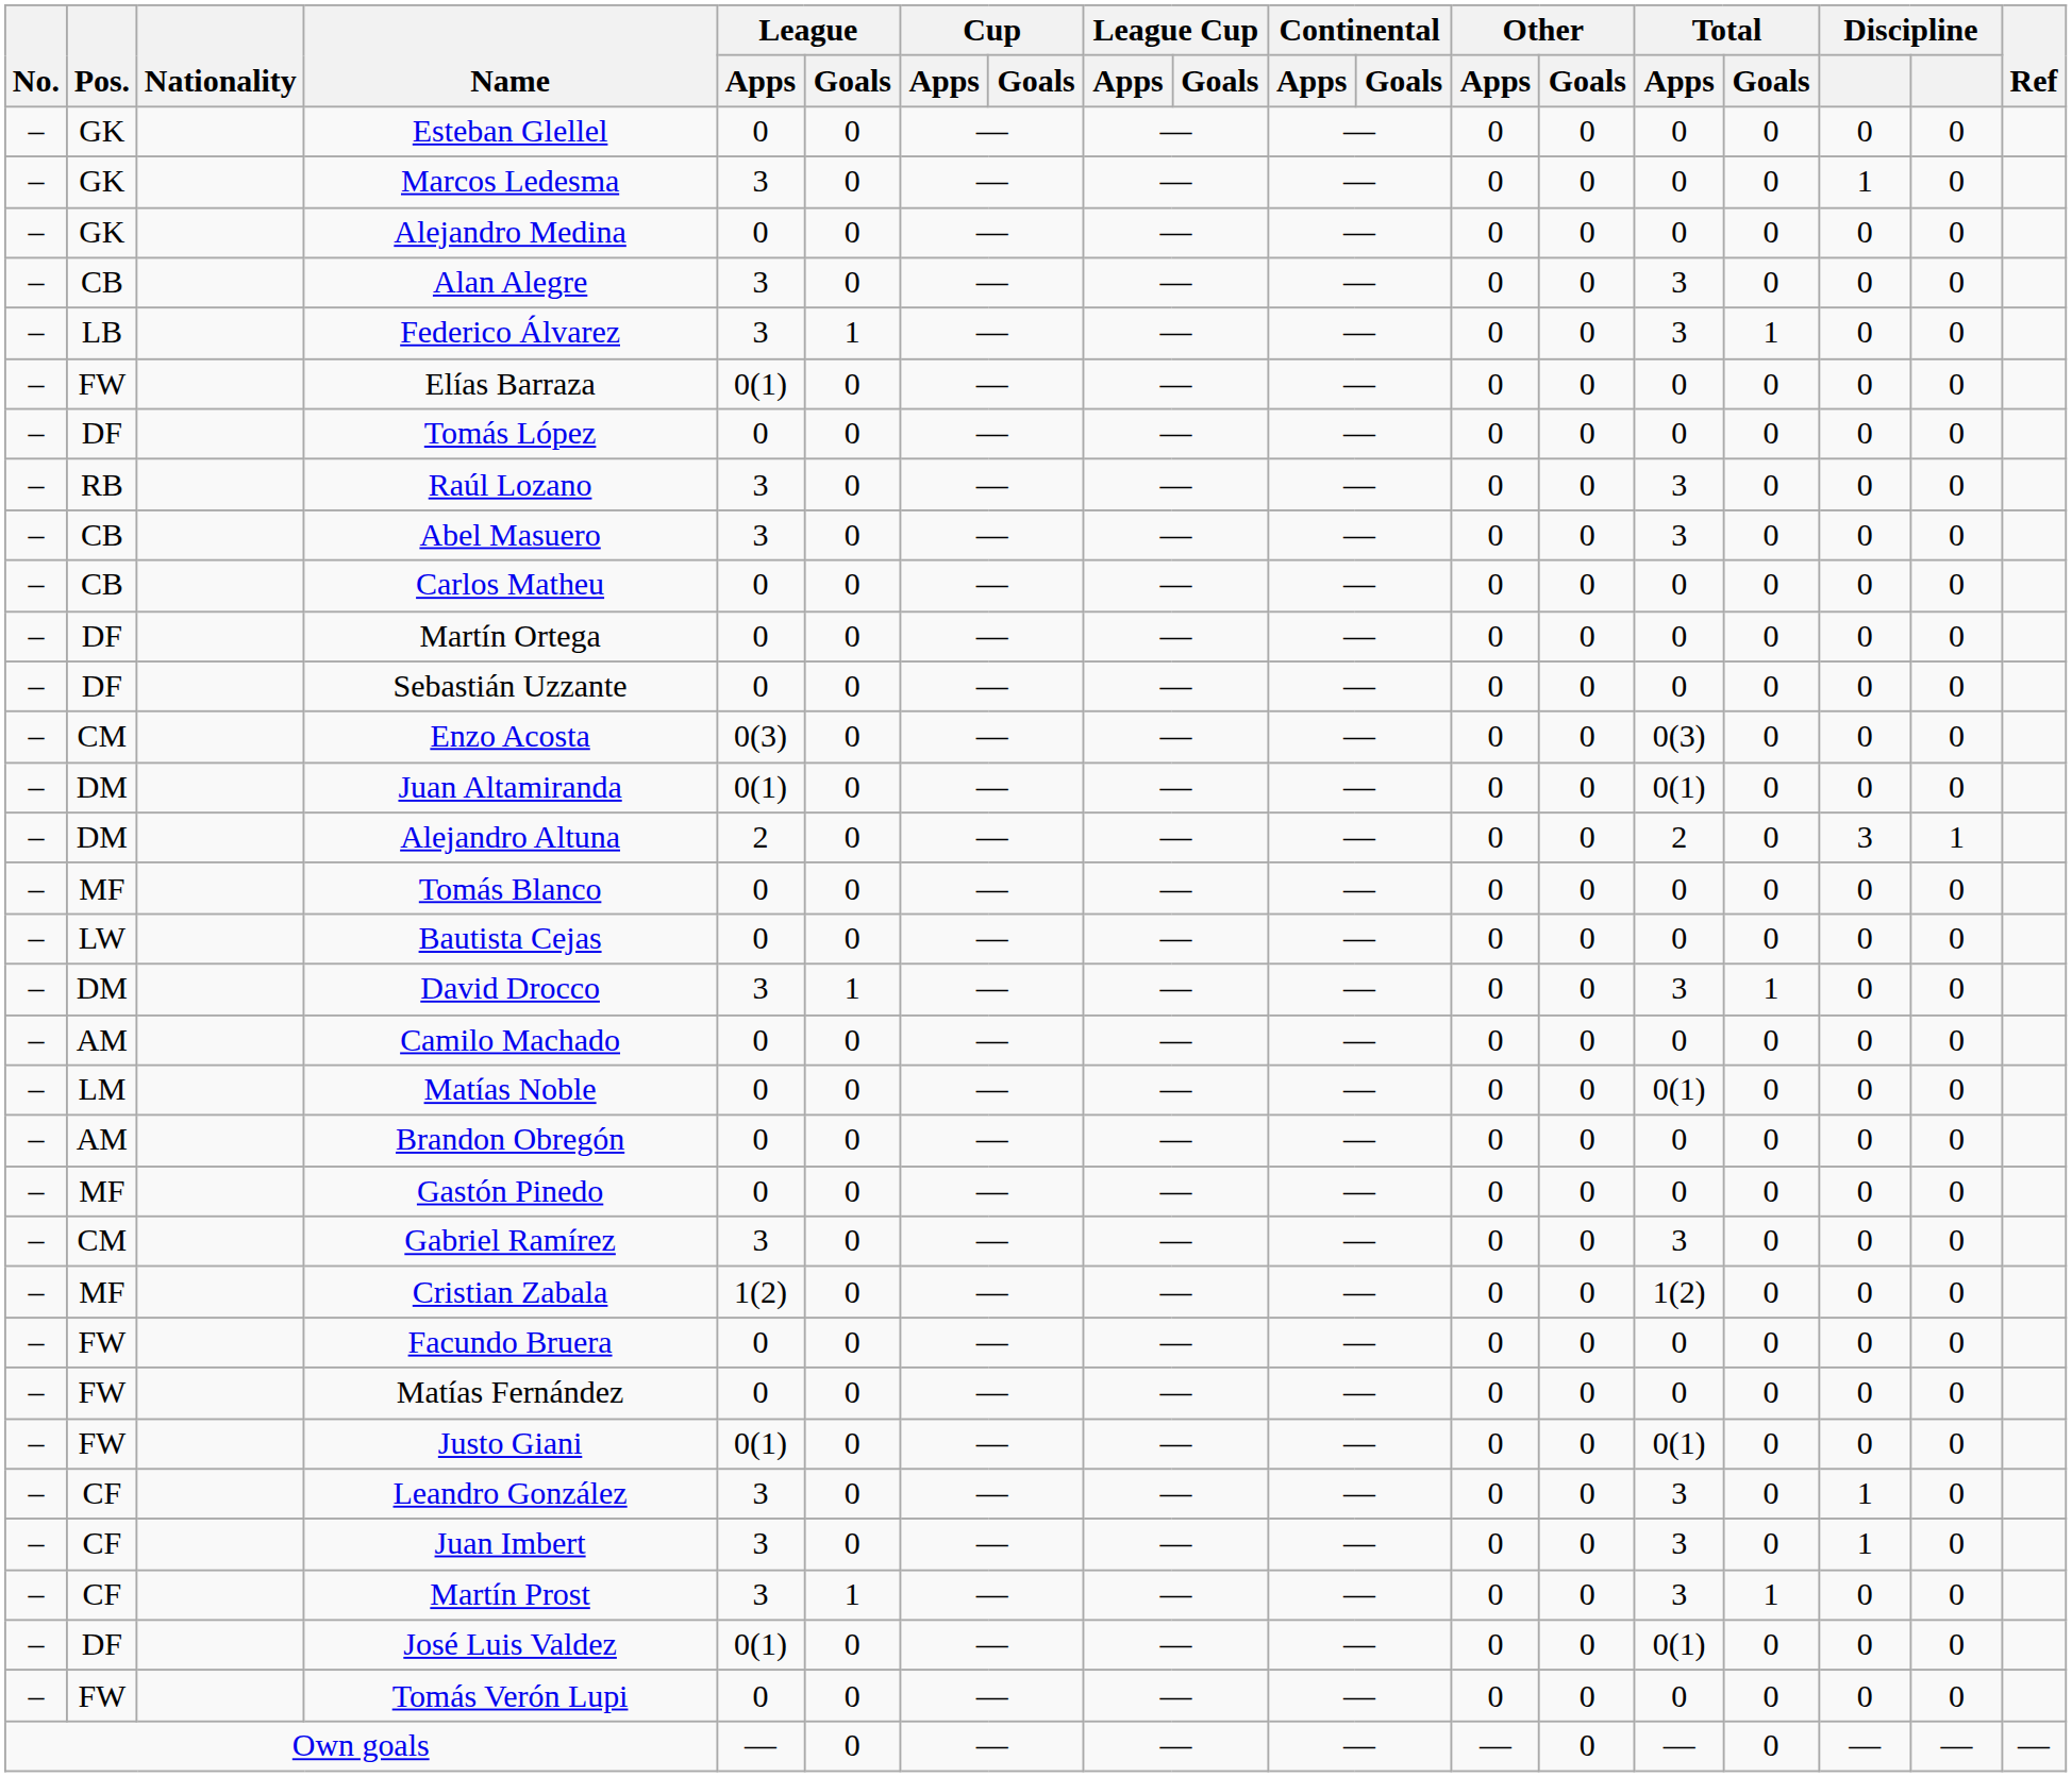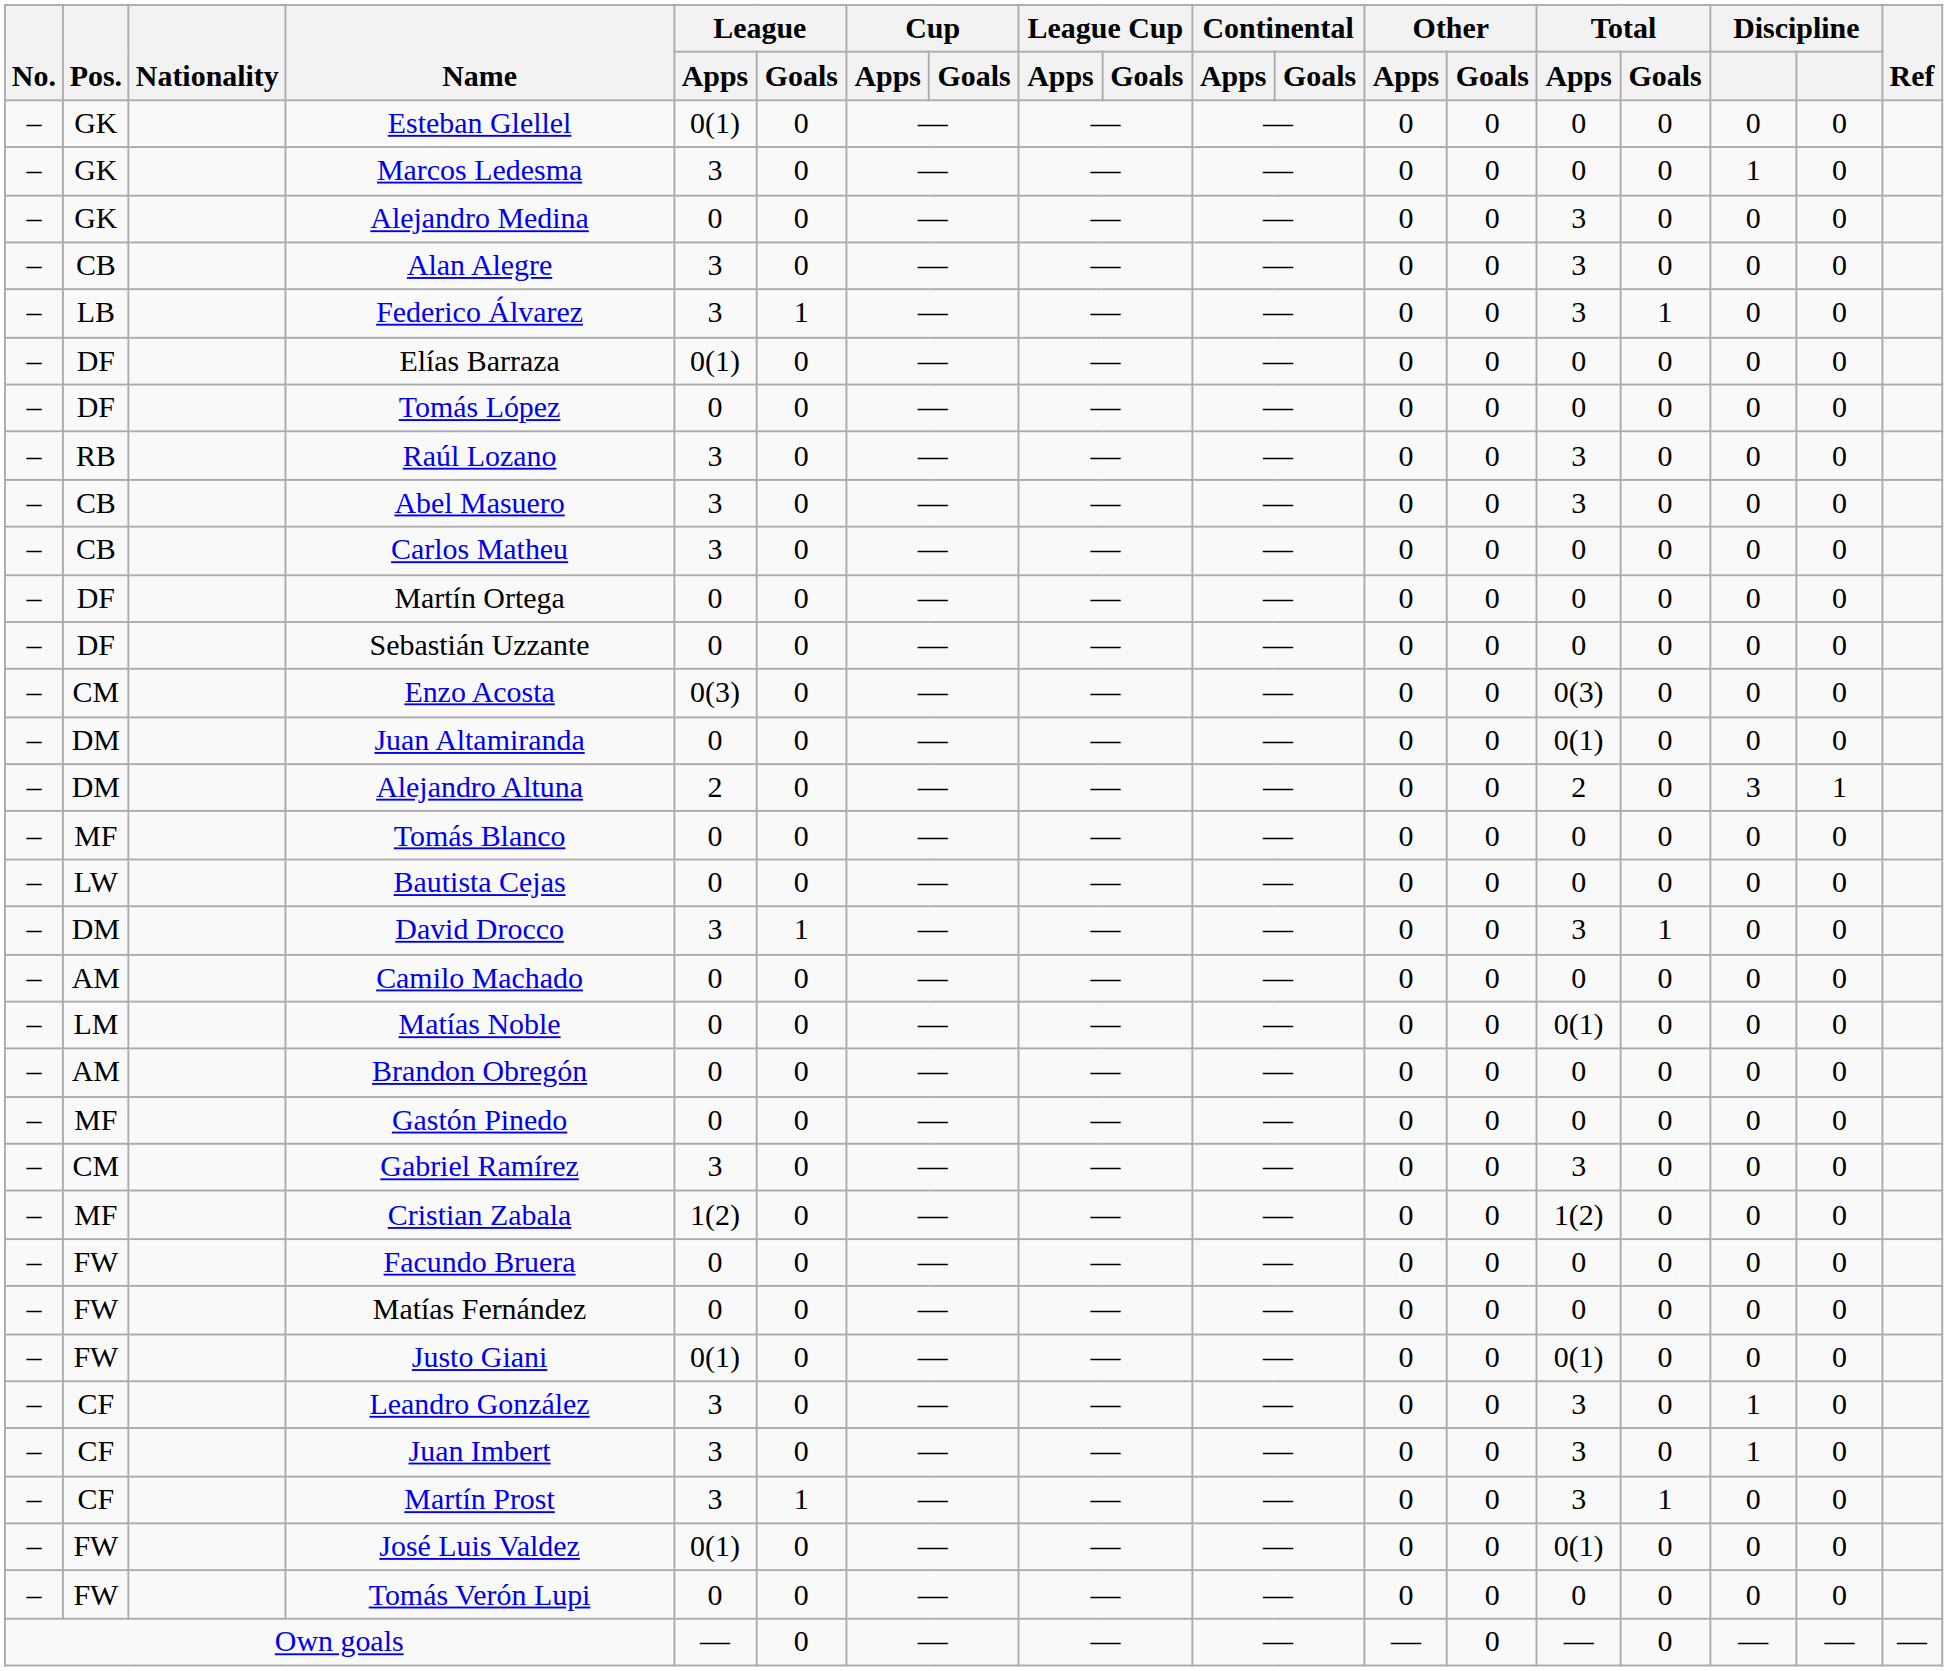Esteban Glellel | League / Apps: 0 -> 0(1)
Alejandro Medina | Total / Apps: 0 -> 3
Elías Barraza | Pos.: FW -> DF
Carlos Matheu | League / Apps: 0 -> 3
Juan Altamiranda | League / Apps: 0(1) -> 0
José Luis Valdez | Pos.: DF -> FW
